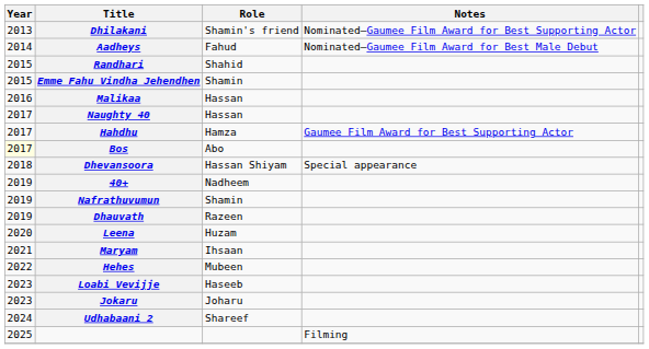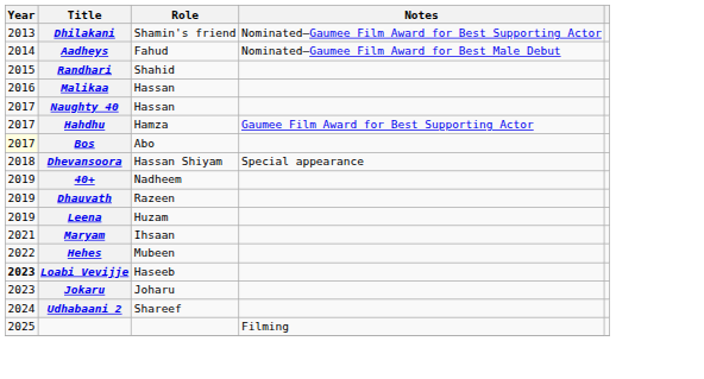- row: 2015 | Emme Fahu Vindha Jehendhen | Shamin
- row: 2019 | Nafrathuvumun | Shamin
Leena | Year: 2020 -> 2019
Loabi Vevijje | Year: normal -> bold
